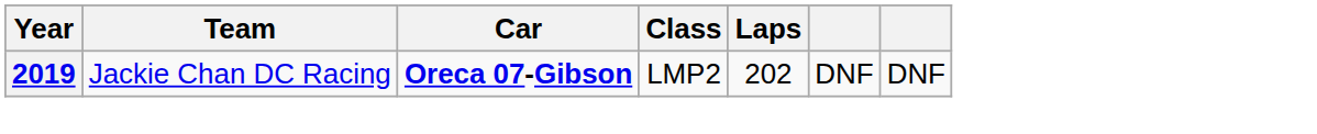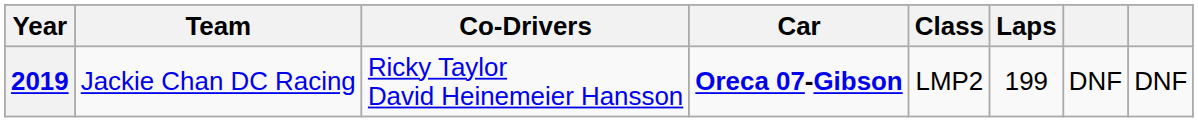+ column: Co-Drivers | Ricky Taylor David Heinemeier Hansson
2019 | Laps: 202 -> 199
